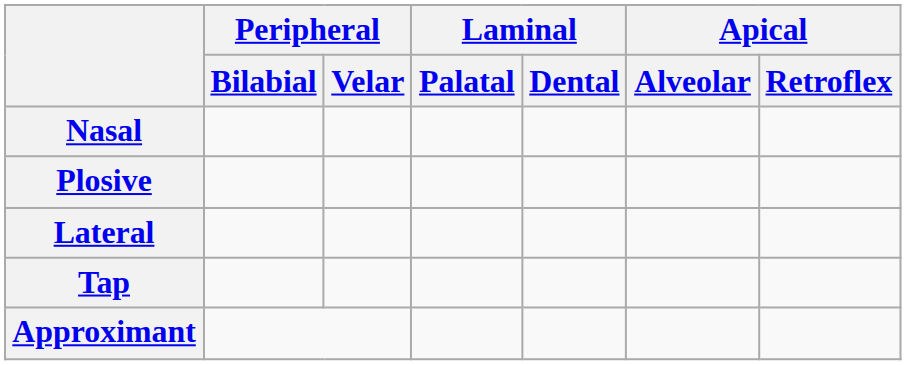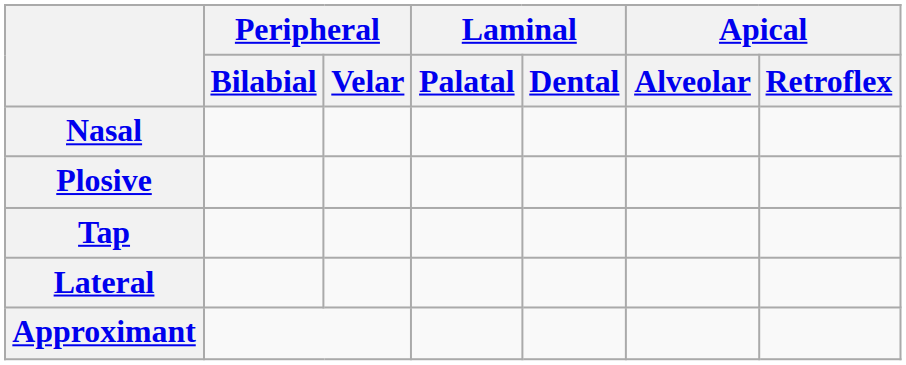rows swapped: Tap <-> Lateral
